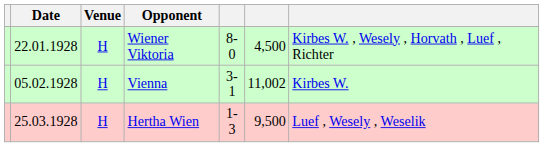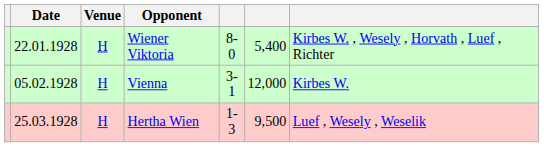Wiener Viktoria | column 6: 4,500 -> 5,400
Vienna | column 6: 11,002 -> 12,000
